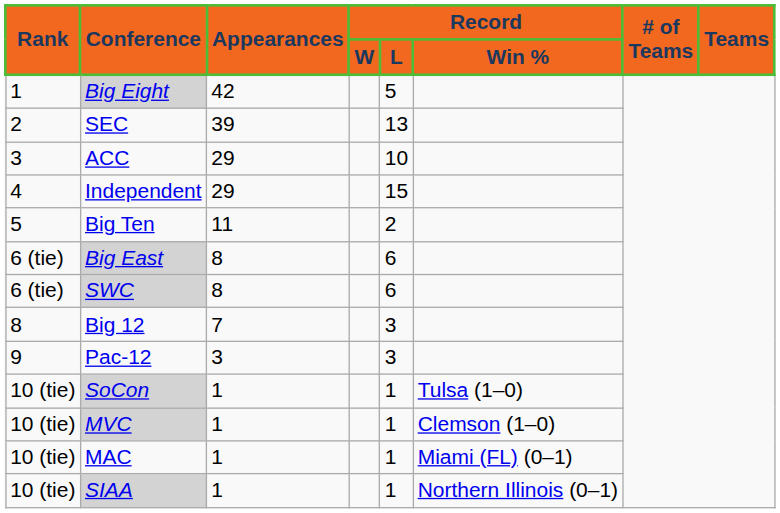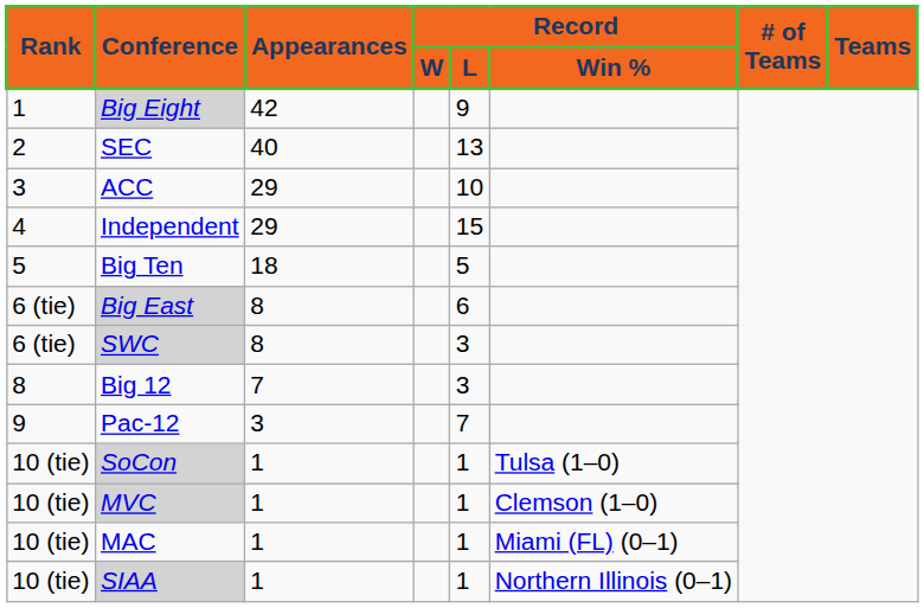Big Eight | Record / L: 5 -> 9
SEC | Appearances: 39 -> 40
Big Ten | Appearances: 11 -> 18
Big Ten | Record / L: 2 -> 5
SWC | Record / L: 6 -> 3
Pac-12 | Record / L: 3 -> 7
